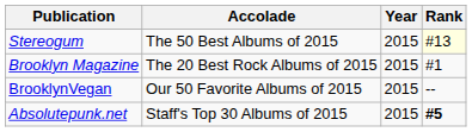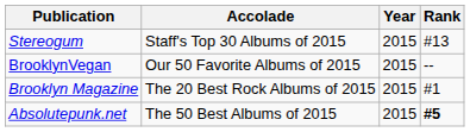Stereogum | Accolade: The 50 Best Albums of 2015 -> Staff's Top 30 Albums of 2015
Stereogum | Rank: lightyellow background -> no background
rows swapped: Brooklyn Magazine <-> BrooklynVegan
Absolutepunk.net | Accolade: Staff's Top 30 Albums of 2015 -> The 50 Best Albums of 2015
